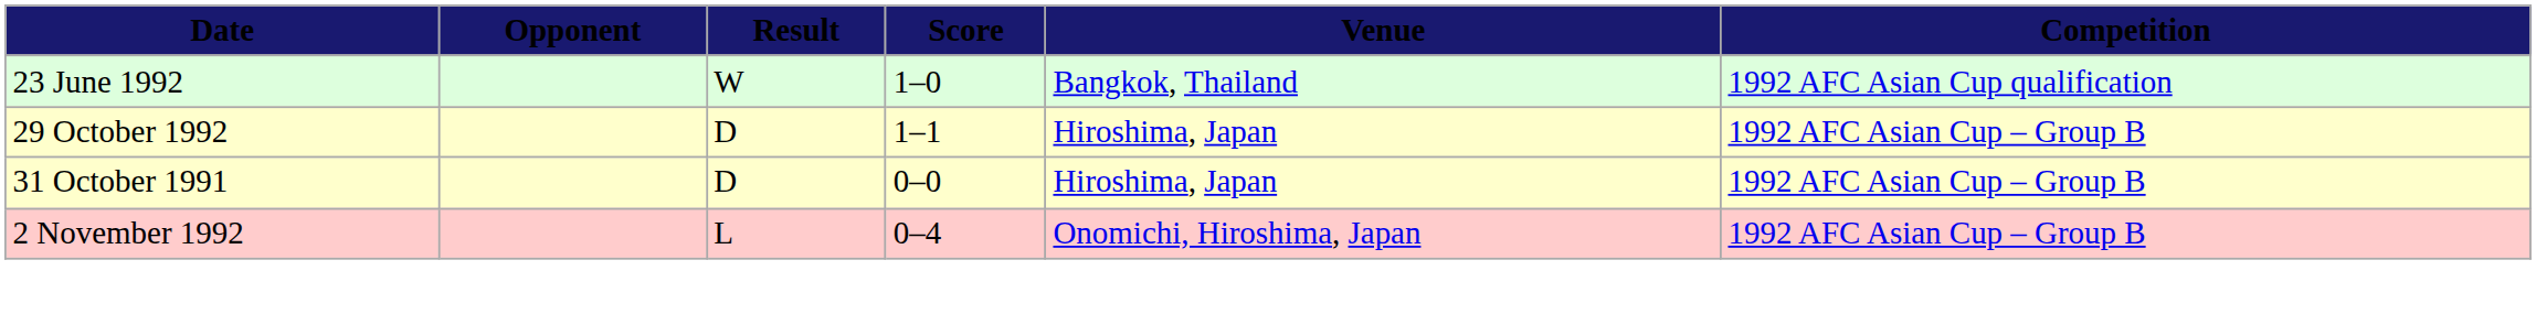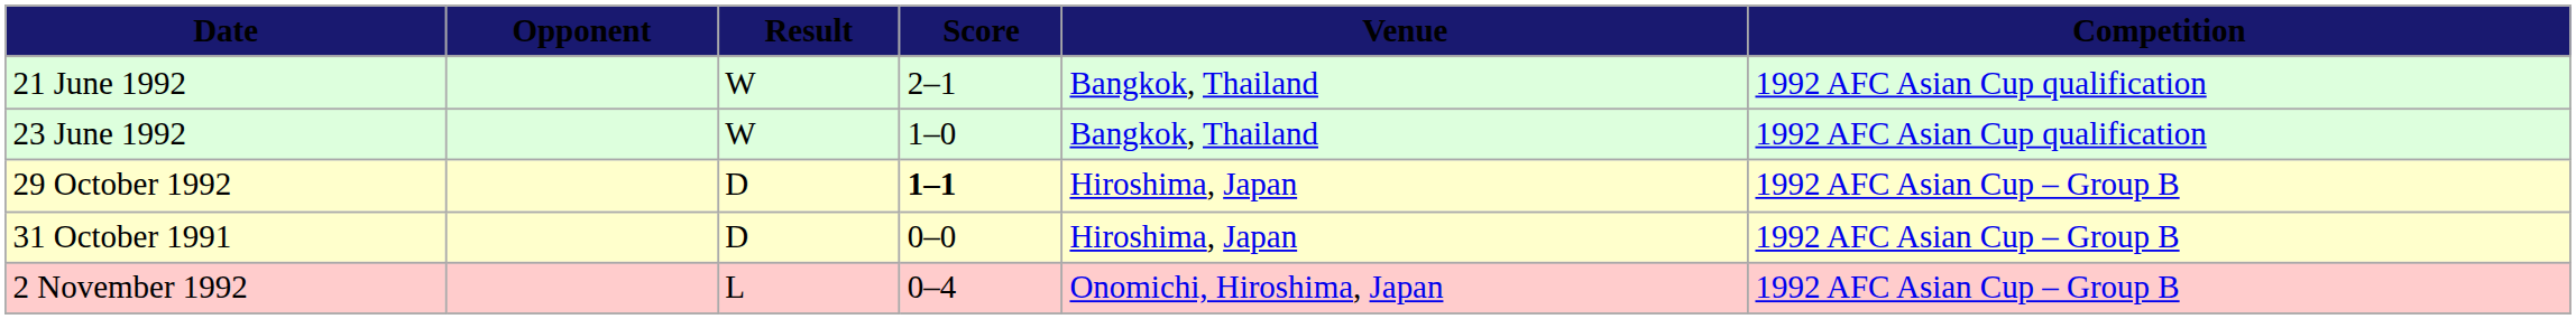+ row: 21 June 1992 | W | 2–1 | Bangkok, Thailand | 1992 AFC Asian Cup qualification
29 October 1992 | Score: normal -> bold
